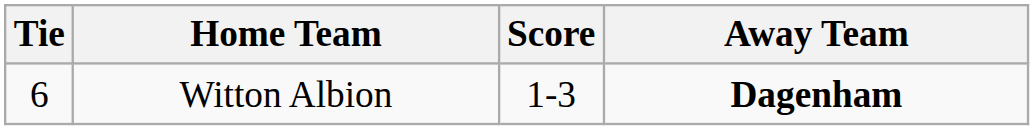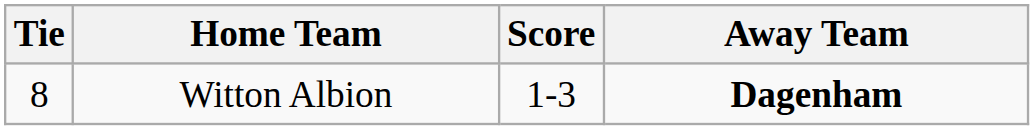Witton Albion | Tie: 6 -> 8
